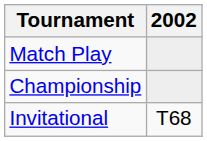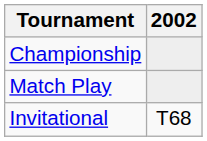rows swapped: Match Play <-> Championship
